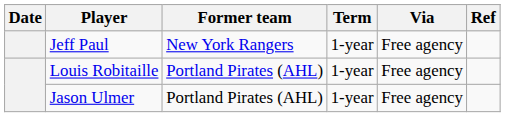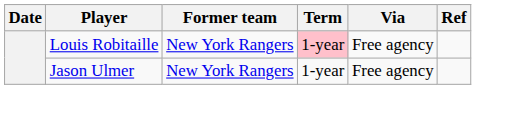- row: Jeff Paul | New York Rangers | 1-year | Free agency
Louis Robitaille | Former team: Portland Pirates (AHL) -> New York Rangers
Louis Robitaille | Term: no background -> pink background
Jason Ulmer | Former team: Portland Pirates (AHL) -> New York Rangers
